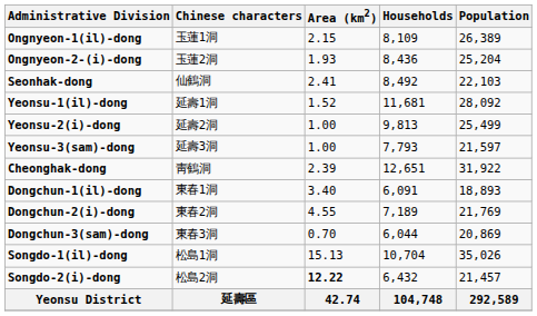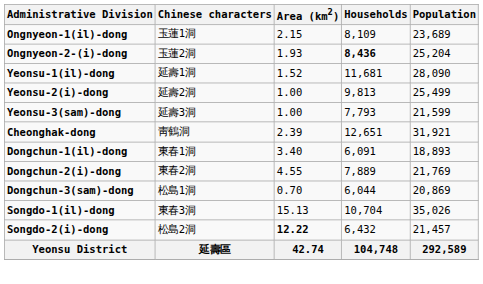Ongnyeon-1(il)-dong | Population: 26,389 -> 23,689
Ongnyeon-2-(i)-dong | Households: normal -> bold
- row: Seonhak-dong | 仙鶴洞 | 2.41 | 8,492 | 22,103
Yeonsu-1(il)-dong | Population: 28,092 -> 28,090
Yeonsu-3(sam)-dong | Population: 21,597 -> 21,599
Cheonghak-dong | Population: 31,922 -> 31,921
Dongchun-2(i)-dong | Households: 7,189 -> 7,889
Dongchun-3(sam)-dong | Chinese characters: 東春3洞 -> 松島1洞
Songdo-1(il)-dong | Chinese characters: 松島1洞 -> 東春3洞
